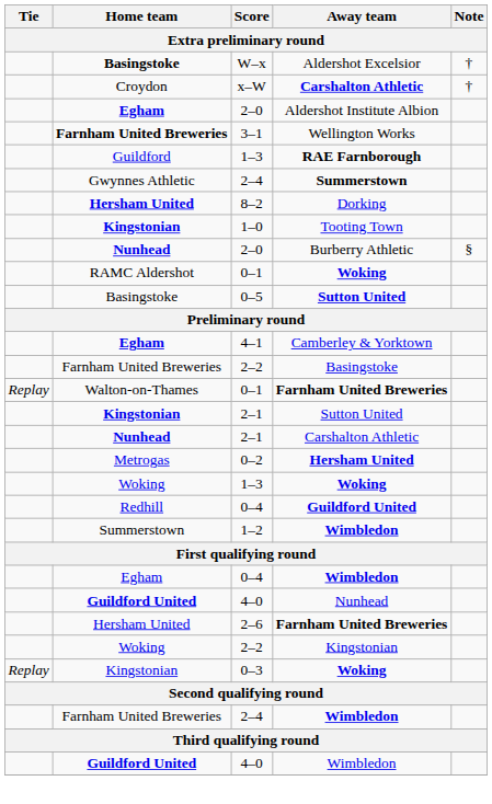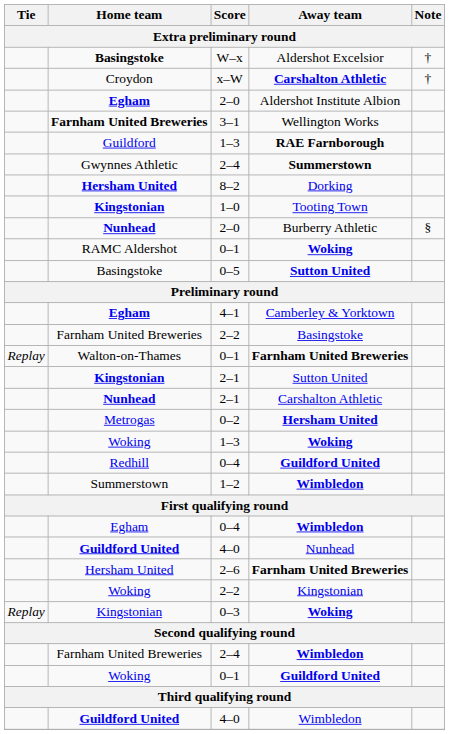+ row: Woking | 0–1 | Guildford United
